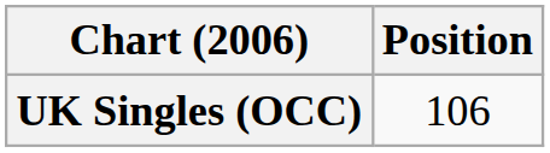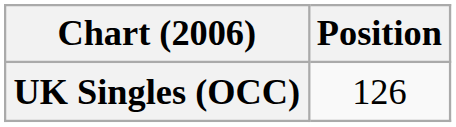UK Singles (OCC) | Position: 106 -> 126
